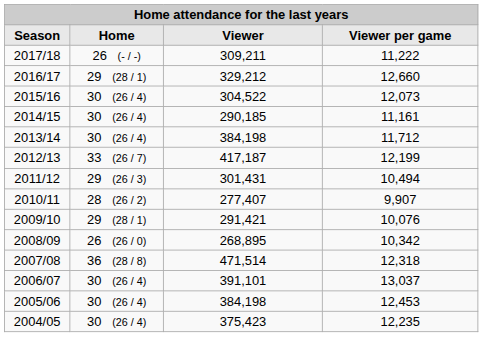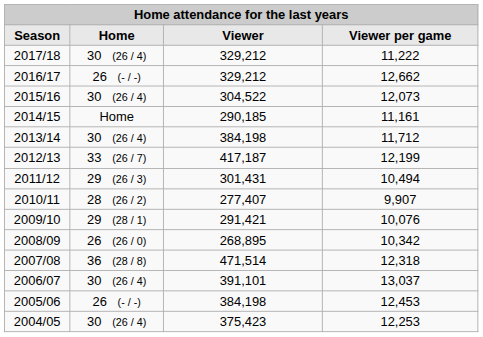2017/18 | column 2: 26 (- / -) -> 30 (26 / 4)
2017/18 | column 3: 309,211 -> 329,212
2016/17 | column 2: 29 (28 / 1) -> 26 (- / -)
2016/17 | column 4: 12,660 -> 12,662
2014/15 | column 2: 30 (26 / 4) -> Home
2005/06 | column 2: 30 (26 / 4) -> 26 (- / -)
2004/05 | column 4: 12,235 -> 12,253
